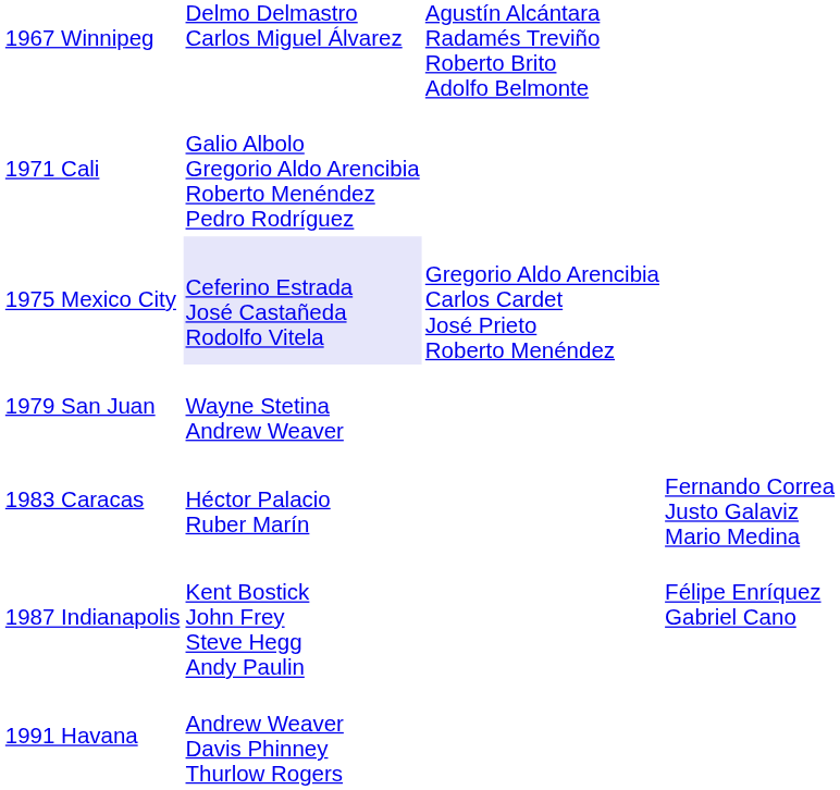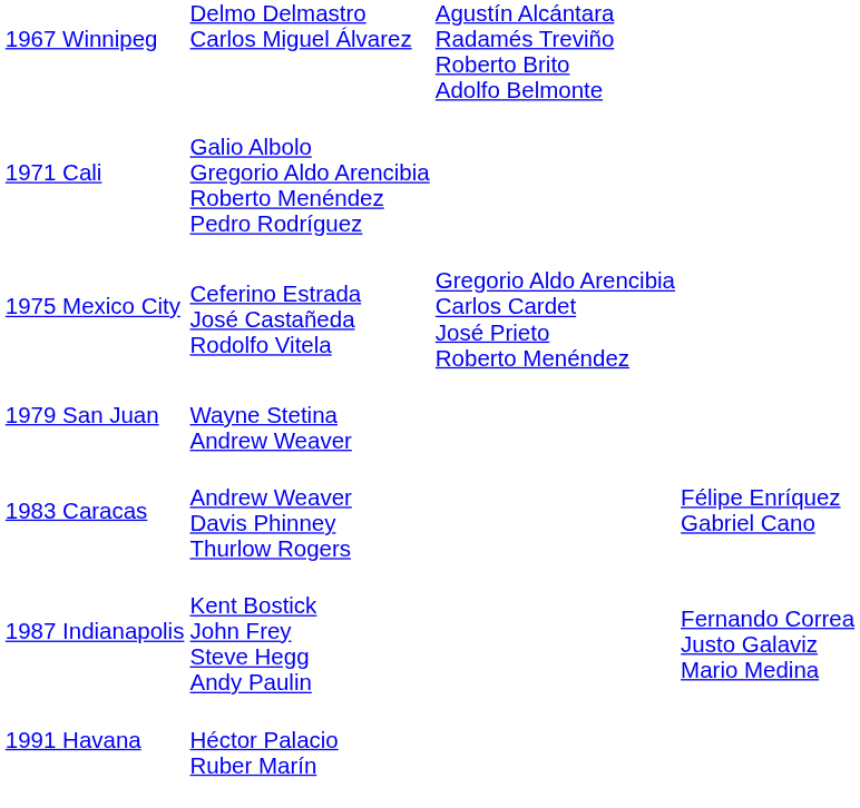1975 Mexico City | column 2: lavender background -> no background
1983 Caracas | column 2: Héctor Palacio Ruber Marín -> Andrew Weaver Davis Phinney Thurlow Rogers
1983 Caracas | column 4: Fernando Correa Justo Galaviz Mario Medina -> Félipe Enríquez Gabriel Cano
1987 Indianapolis | column 4: Félipe Enríquez Gabriel Cano -> Fernando Correa Justo Galaviz Mario Medina
1991 Havana | column 2: Andrew Weaver Davis Phinney Thurlow Rogers -> Héctor Palacio Ruber Marín
